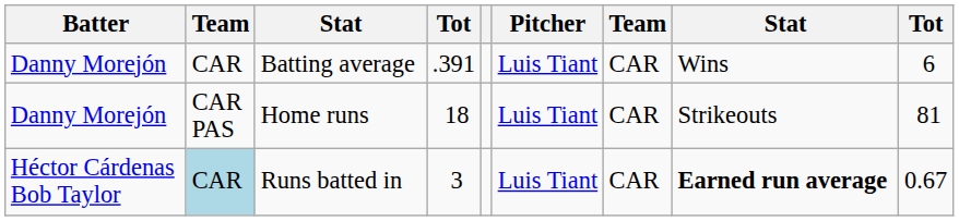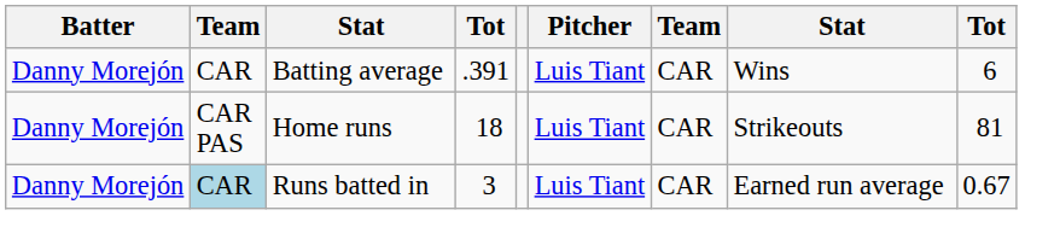Runs batted in | Batter: Héctor Cárdenas Bob Taylor -> Danny Morejón
Runs batted in | column 8: bold -> normal
